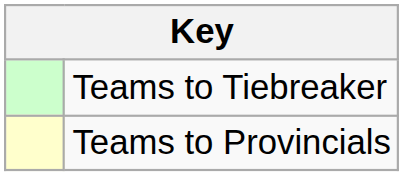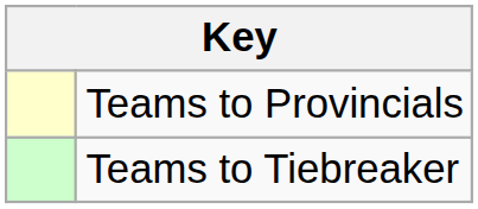rows swapped: Teams to Provincials <-> Teams to Tiebreaker
